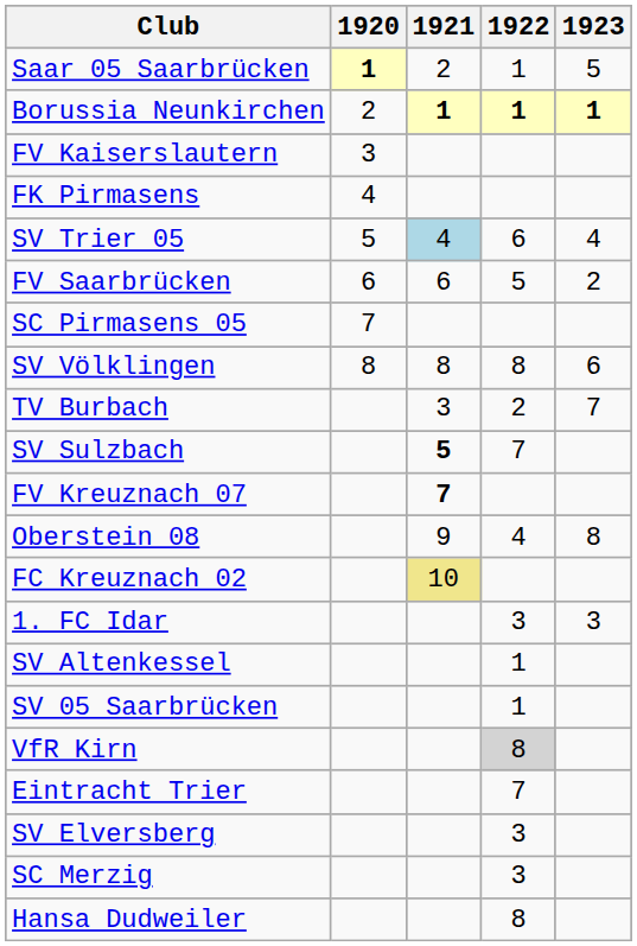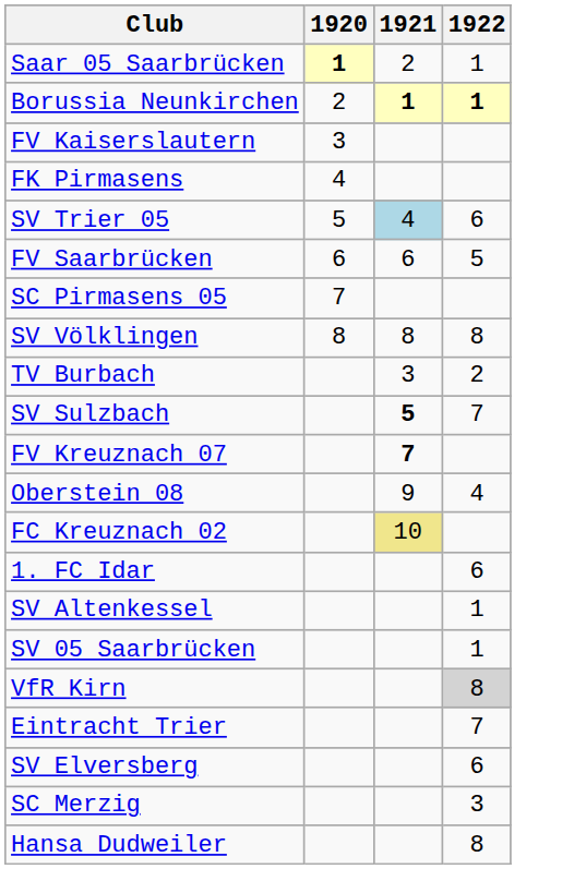- column: 1923 | 5 | 1 | 4 | 2 | 6 | 7 | 8 | 3
1. FC Idar | 1922: 3 -> 6
SV Elversberg | 1922: 3 -> 6
